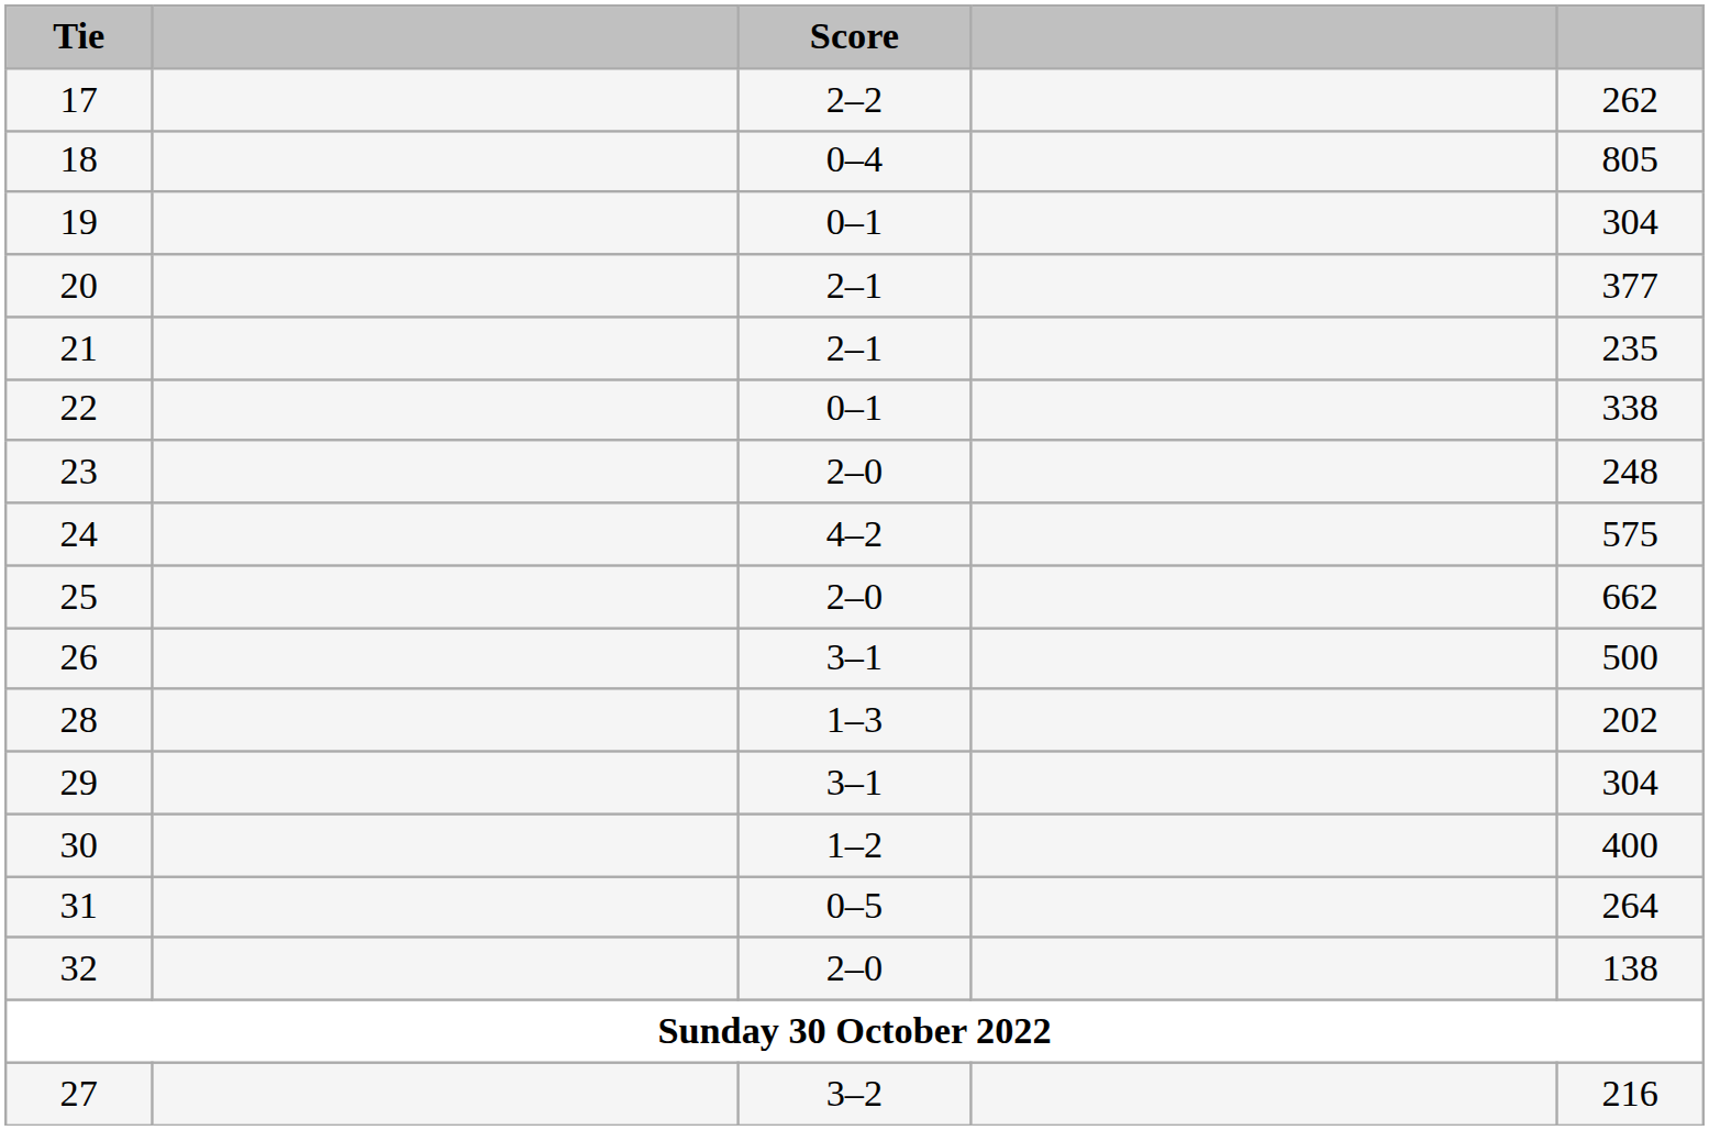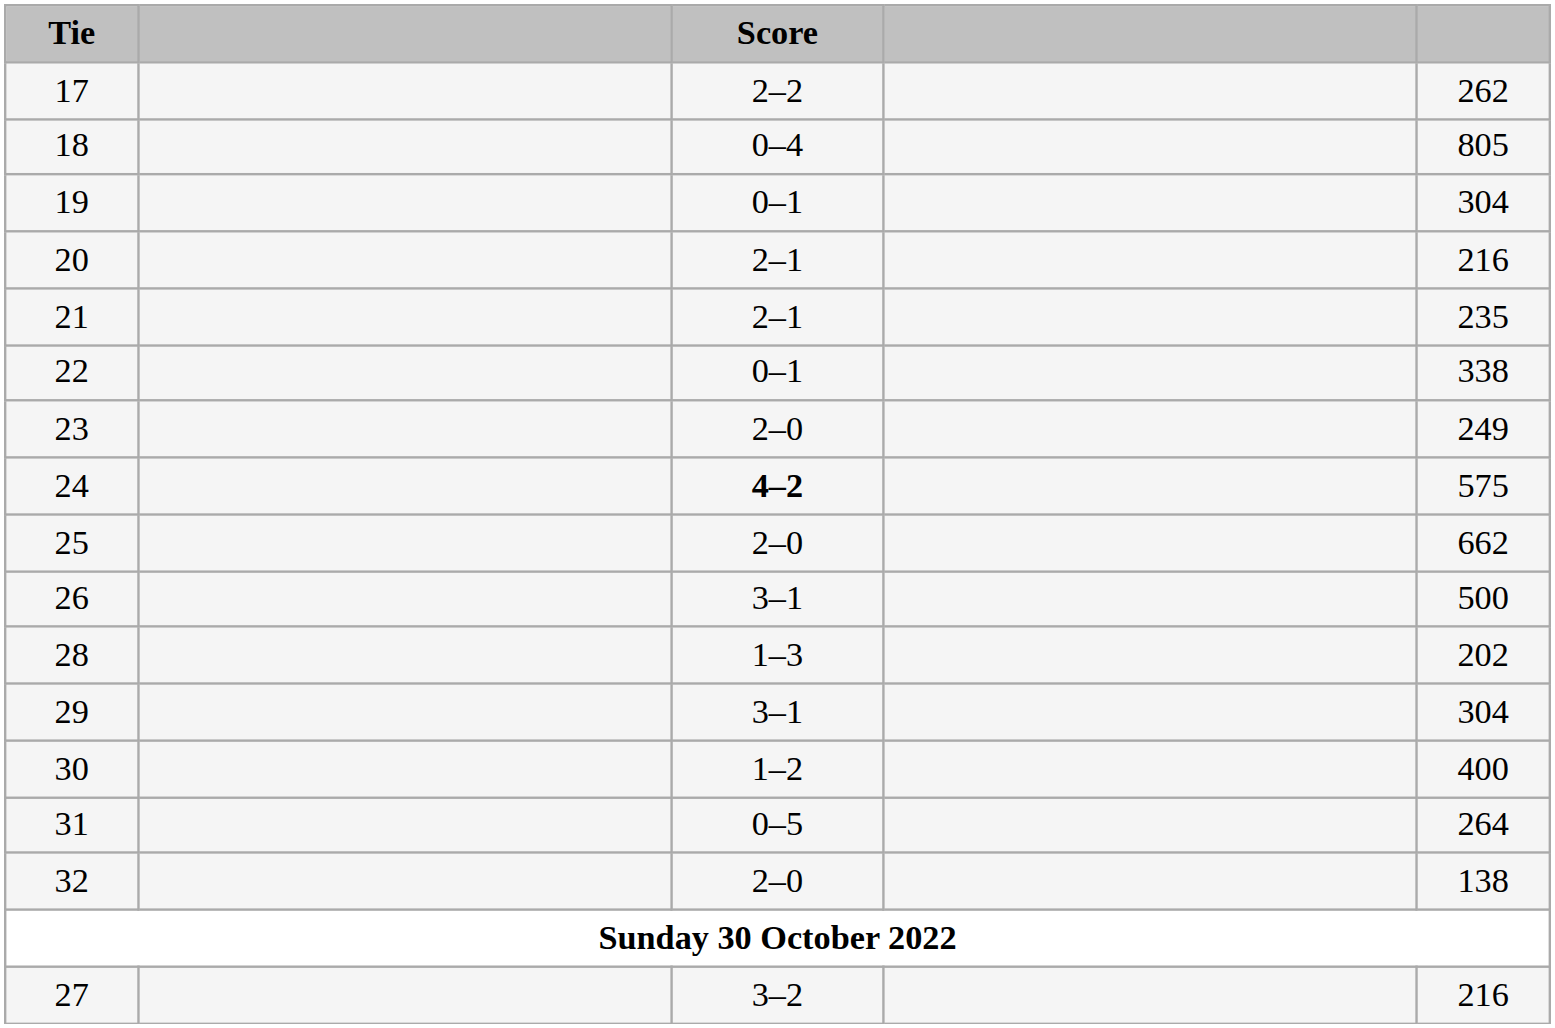20 | column 5: 377 -> 216
23 | column 5: 248 -> 249
24 | Score: normal -> bold
